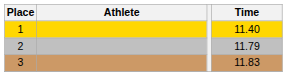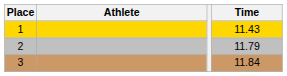1 | Time: 11.40 -> 11.43
3 | Time: 11.83 -> 11.84
